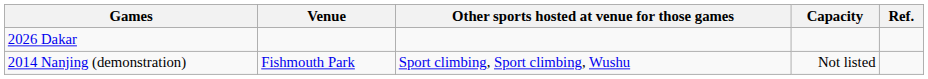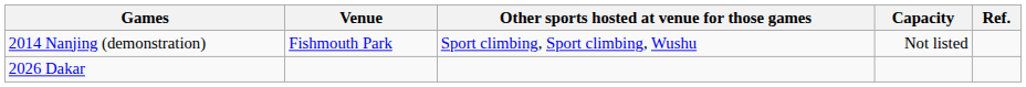rows swapped: 2014 Nanjing (demonstration) <-> 2026 Dakar
